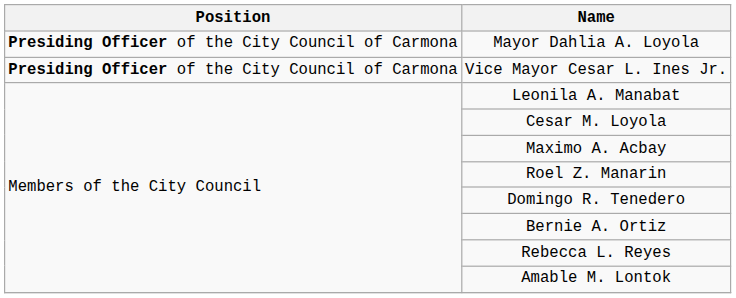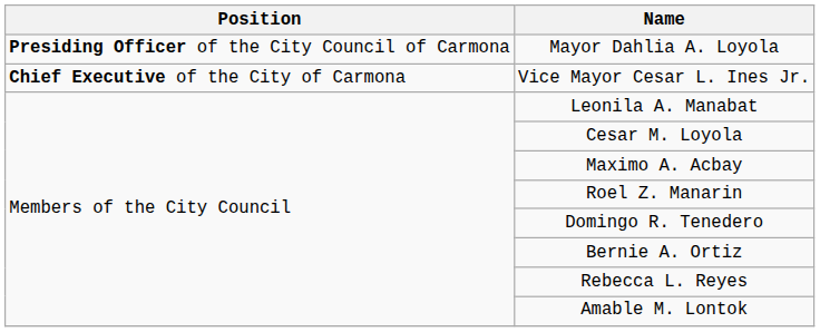Vice Mayor Cesar L. Ines Jr. | Position: Presiding Officer of the City Council of Carmona -> Chief Executive of the City of Carmona
